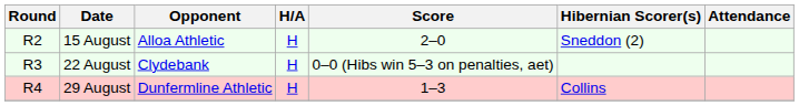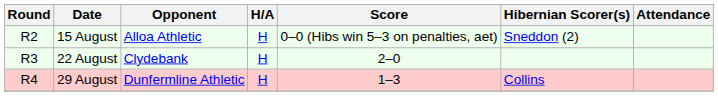15 August | Score: 2–0 -> 0–0 (Hibs win 5–3 on penalties, aet)
22 August | Score: 0–0 (Hibs win 5–3 on penalties, aet) -> 2–0
